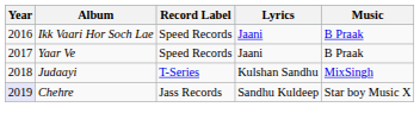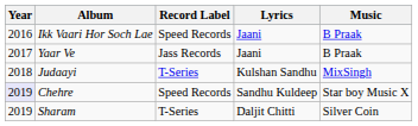Yaar Ve | Record Label: Speed Records -> Jass Records
Chehre | Record Label: Jass Records -> Speed Records
+ row: 2019 | Sharam | T-Series | Daljit Chitti | Silver Coin
